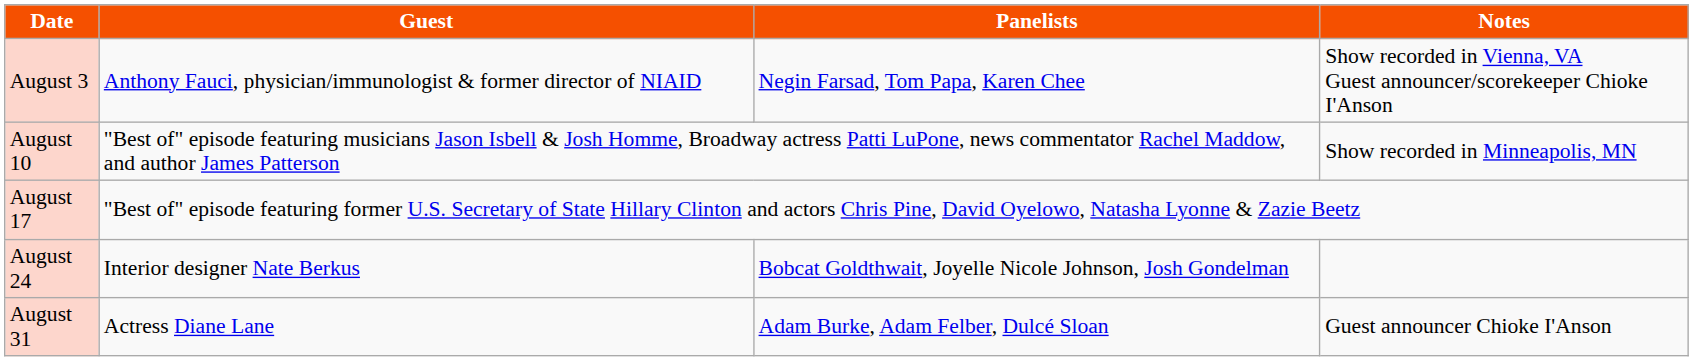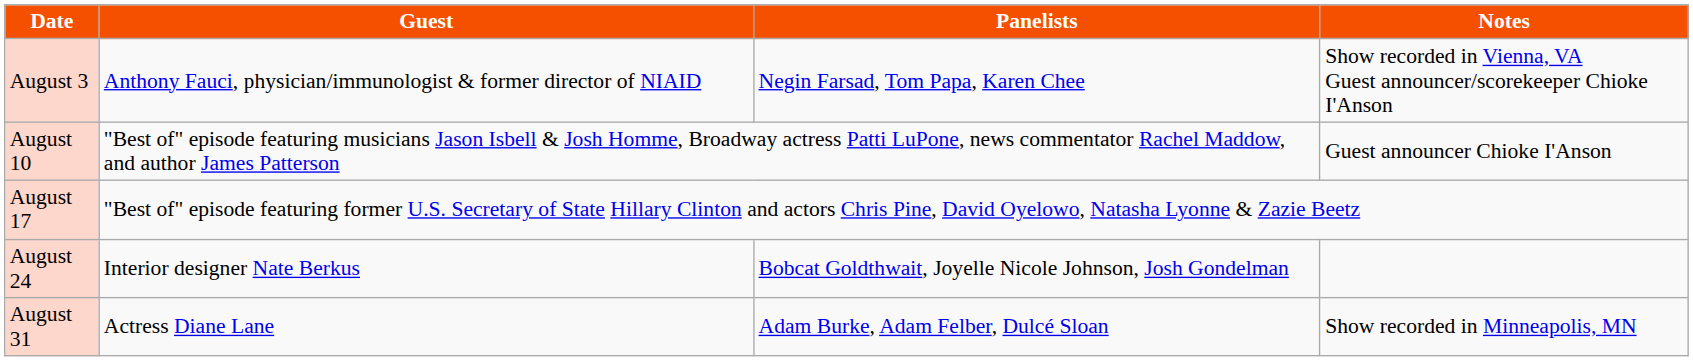August 10 | Notes: Show recorded in Minneapolis, MN -> Guest announcer Chioke I'Anson
August 31 | Notes: Guest announcer Chioke I'Anson -> Show recorded in Minneapolis, MN
